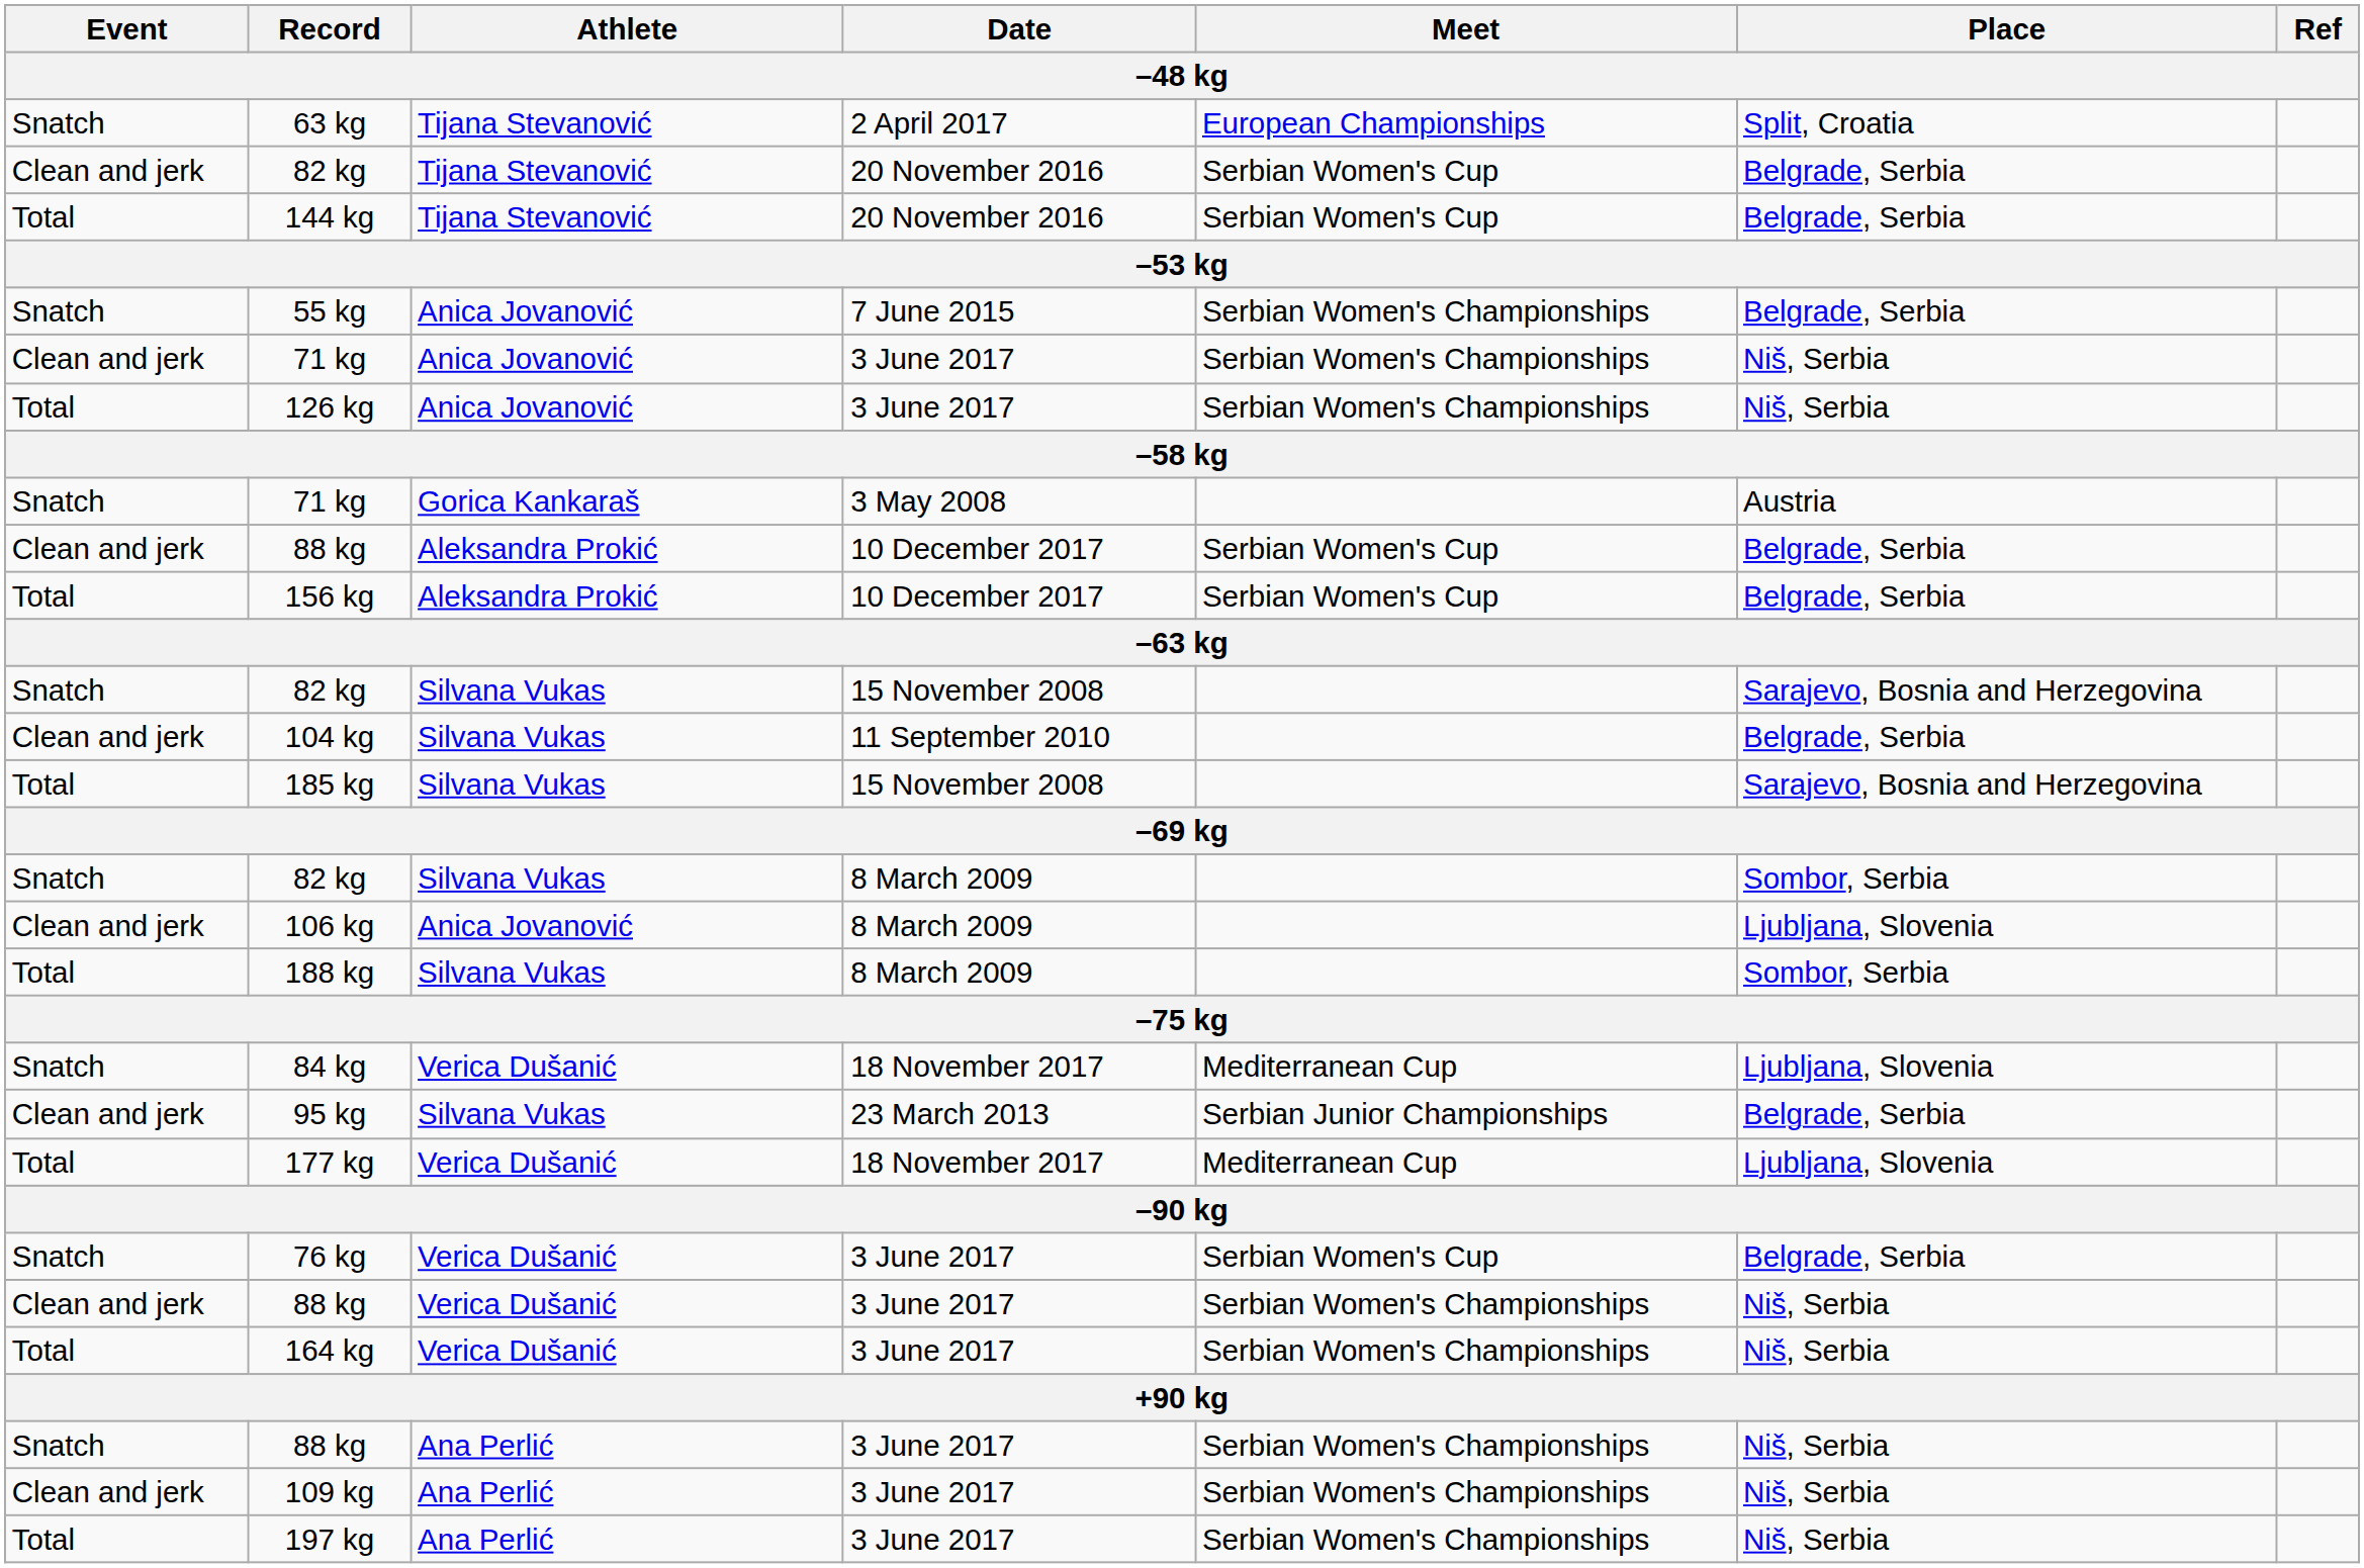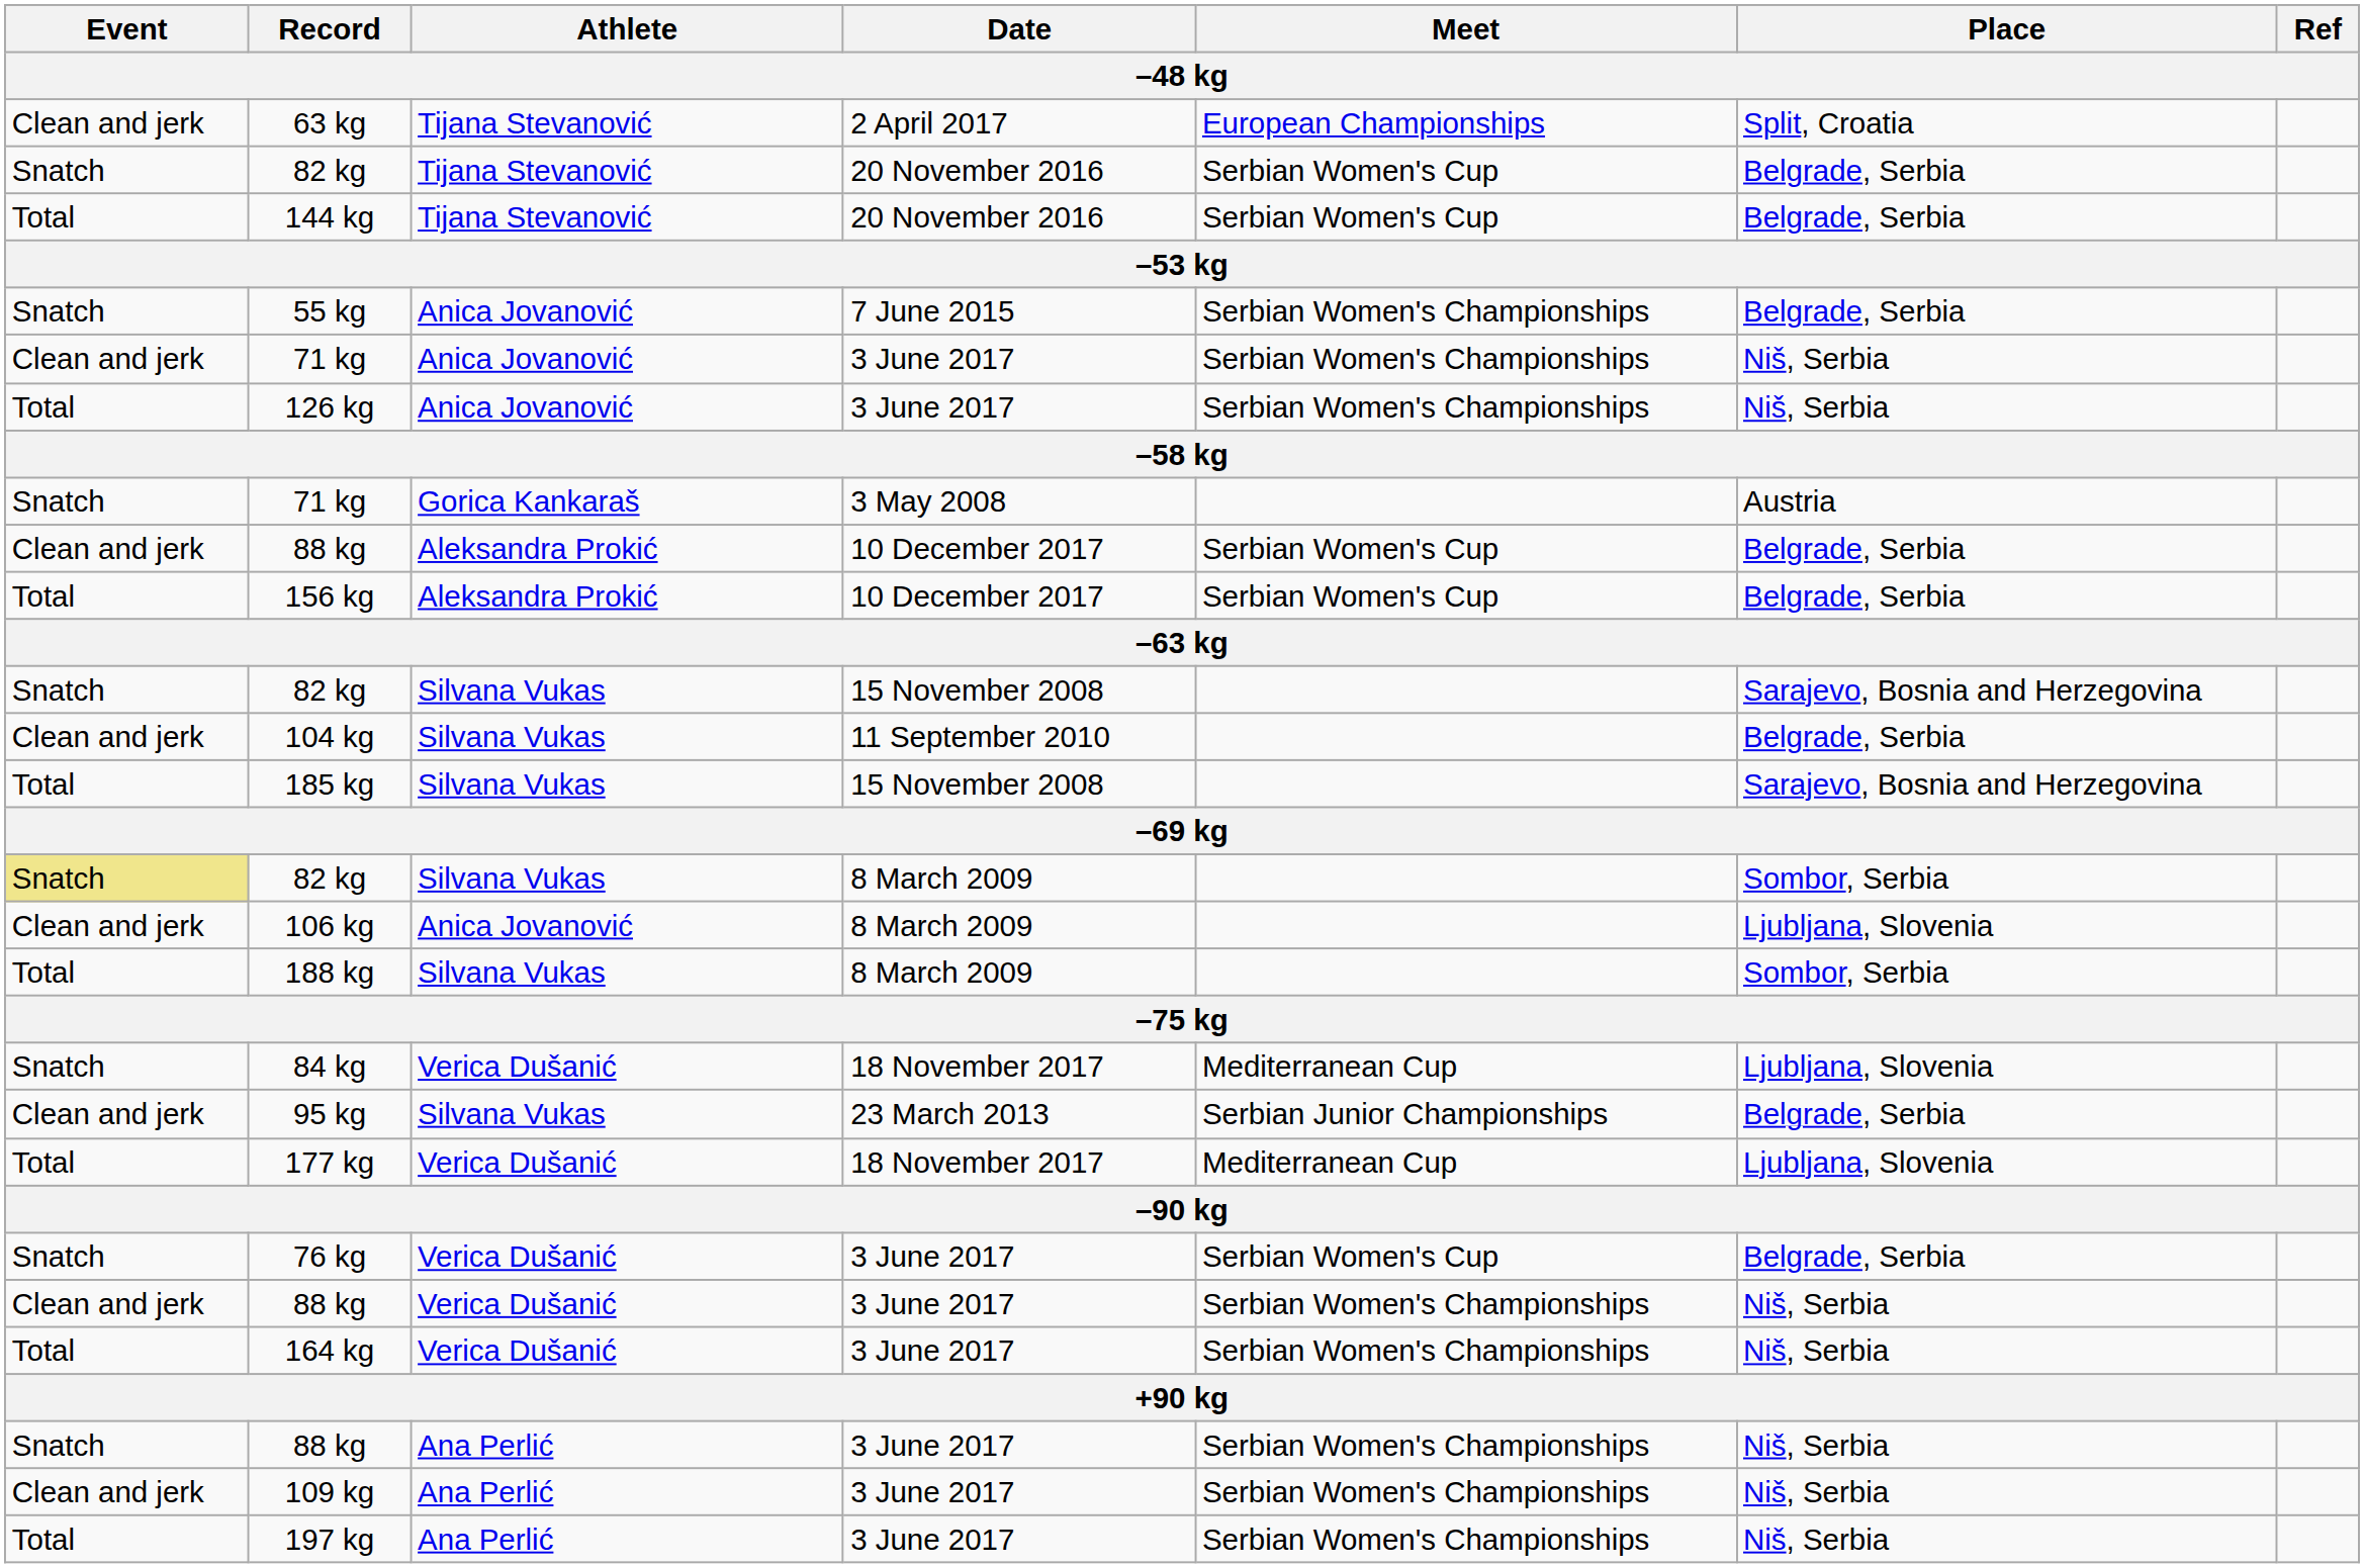63 kg | Event: Snatch -> Clean and jerk
82 kg / 20 November 2016 | Event: Clean and jerk -> Snatch
82 kg / 8 March 2009 | Event: no background -> khaki background
